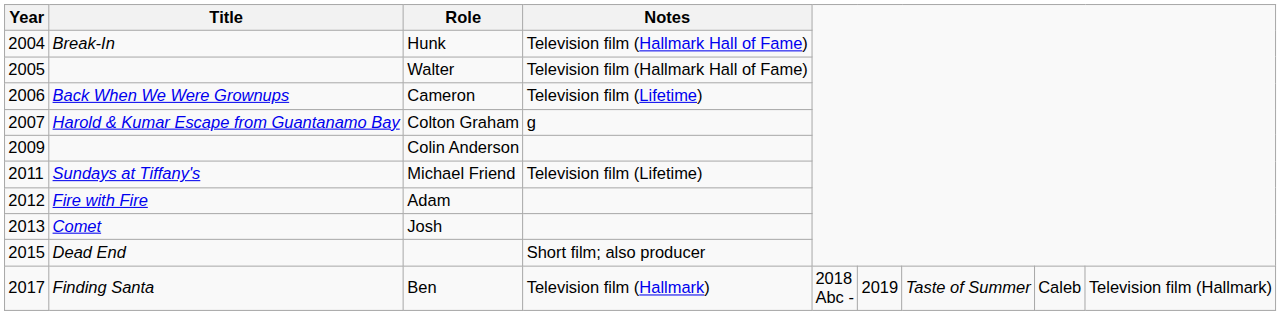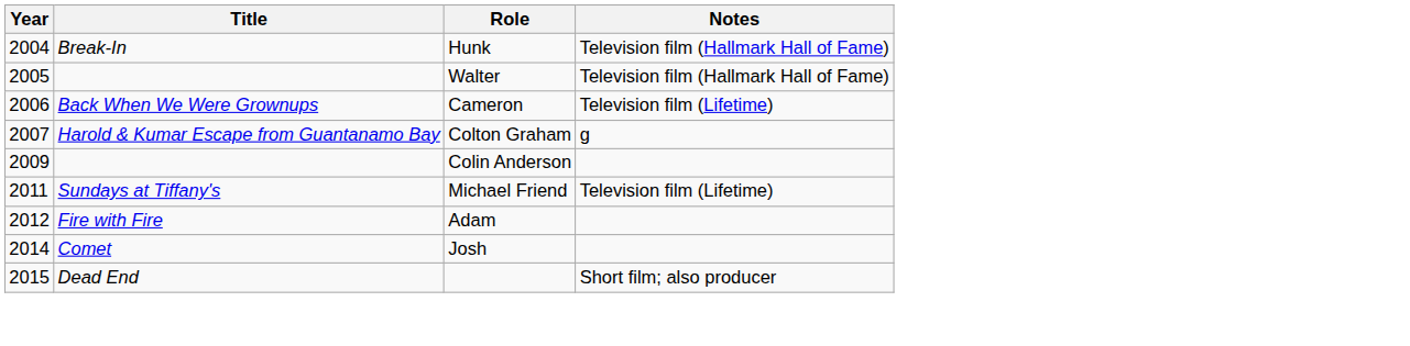Josh | Year: 2013 -> 2014
- row: 2017 | Finding Santa | Ben | Television film (Hallmark) | 2018 Abc - | 2019 | Taste of Summer | Caleb | Television film (Hallmark)
